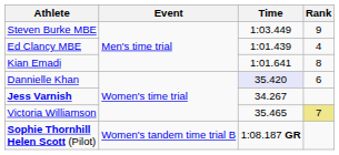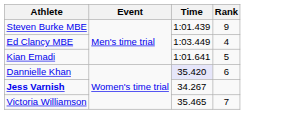Steven Burke MBE | Time: 1:03.449 -> 1:01.439
Ed Clancy MBE | Time: 1:01.439 -> 1:03.449
Kian Emadi | Rank: 8 -> 5
Victoria Williamson | Rank: khaki background -> no background
- row: Sophie Thornhill Helen Scott (Pilot) | Women's tandem time trial B | 1:08.187 GR
